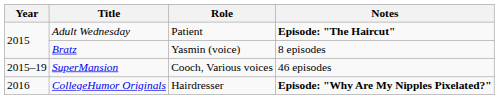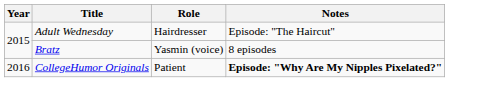Adult Wednesday | Role: Patient -> Hairdresser
Adult Wednesday | Notes: bold -> normal
- row: 2015–19 | SuperMansion | Cooch, Various voices | 46 episodes
CollegeHumor Originals | Role: Hairdresser -> Patient
